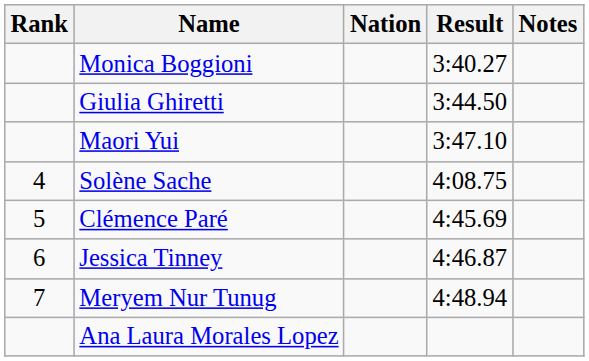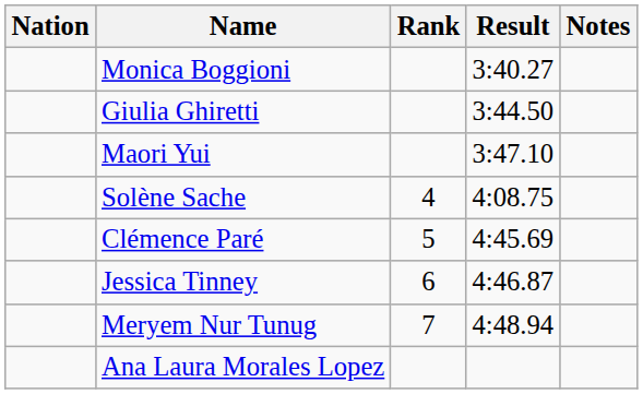columns swapped: Rank <-> Nation
